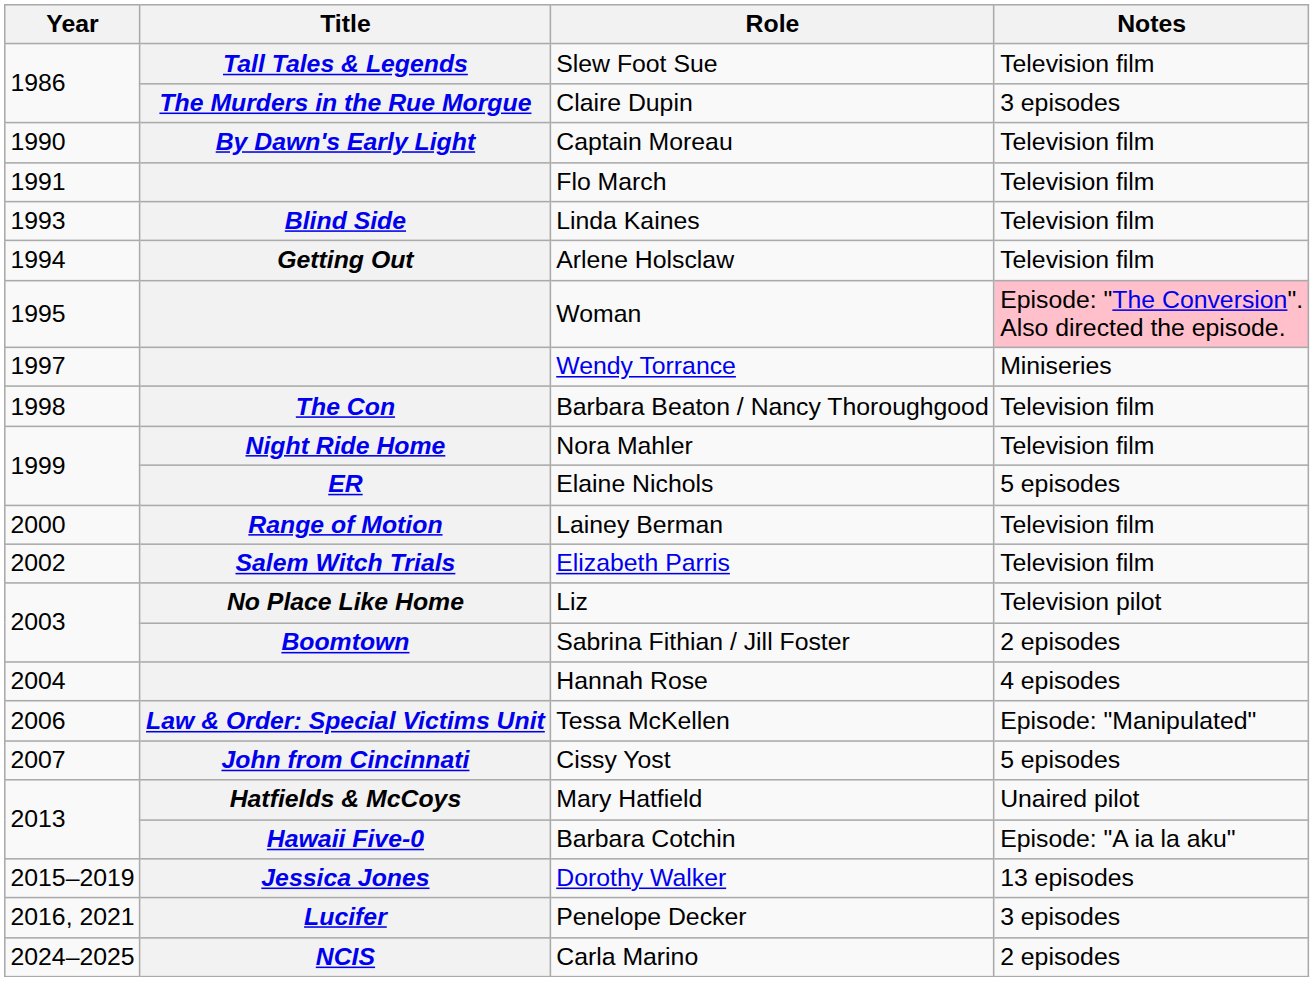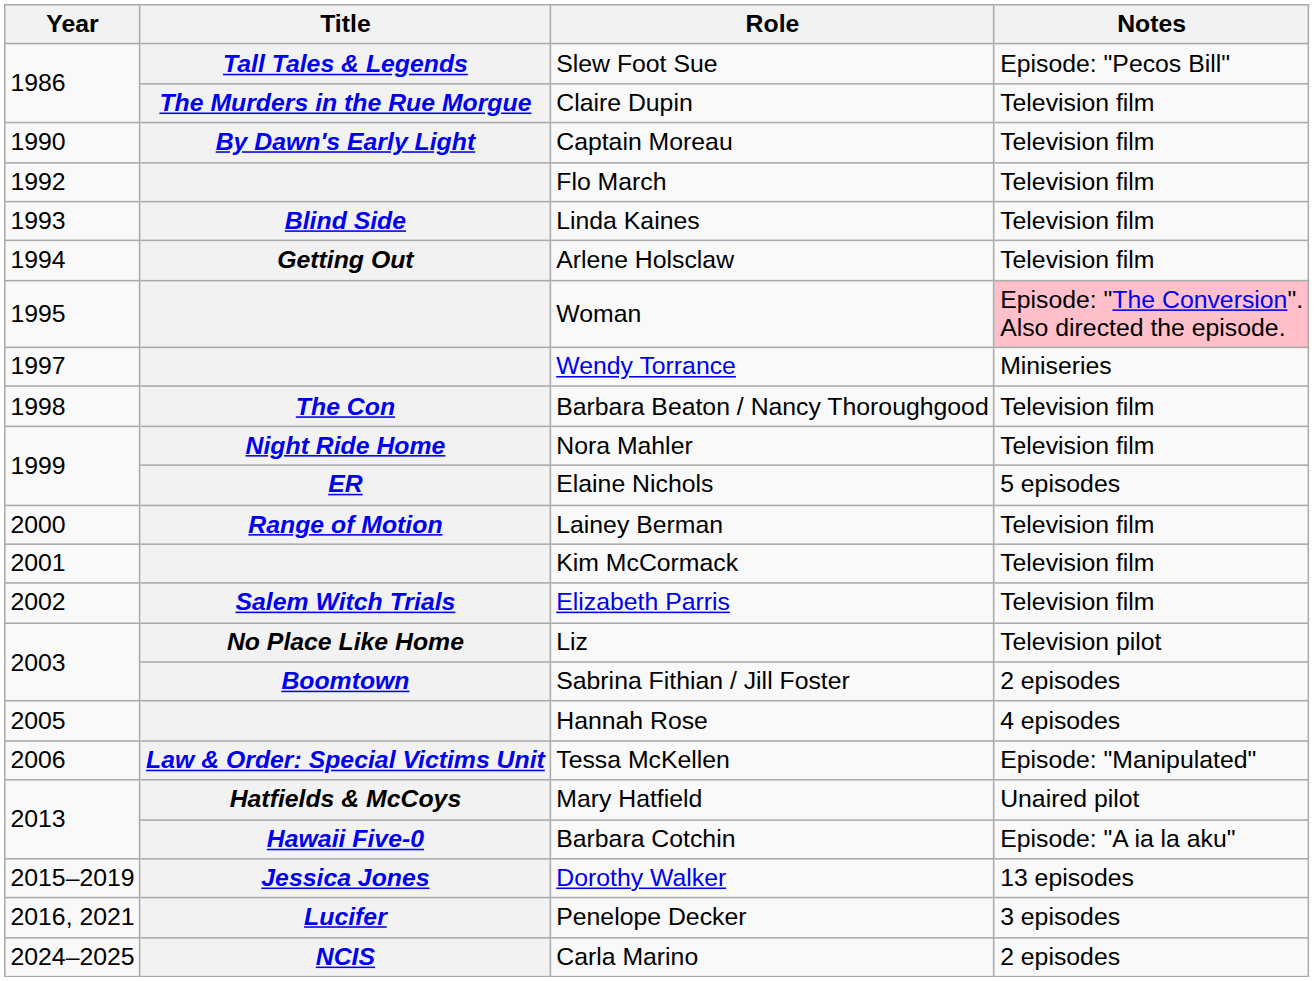Slew Foot Sue | Notes: Television film -> Episode: "Pecos Bill"
Claire Dupin | Notes: 3 episodes -> Television film
Flo March | Year: 1991 -> 1992
+ row: 2001 | Kim McCormack | Television film
Hannah Rose | Year: 2004 -> 2005
- row: 2007 | John from Cincinnati | Cissy Yost | 5 episodes
